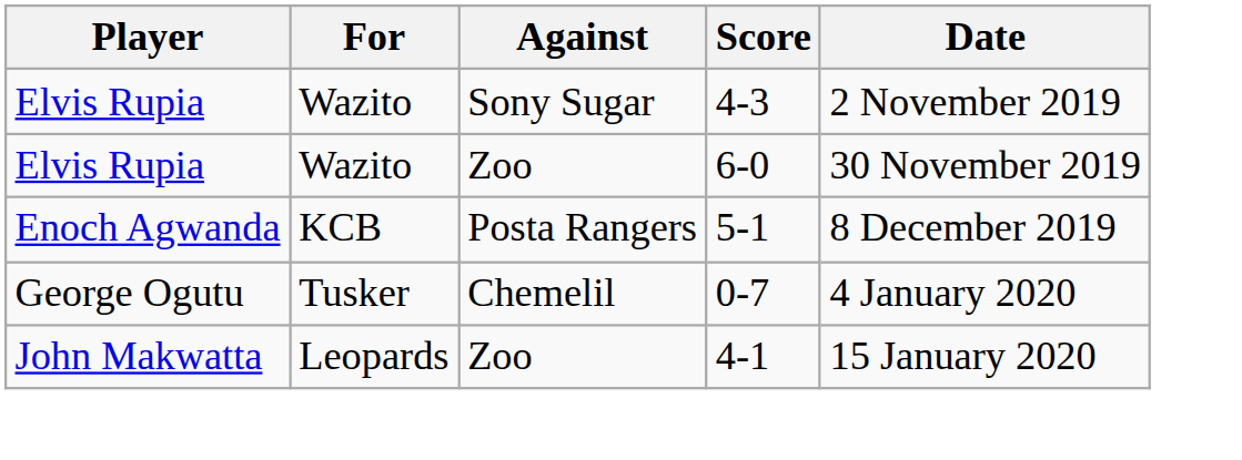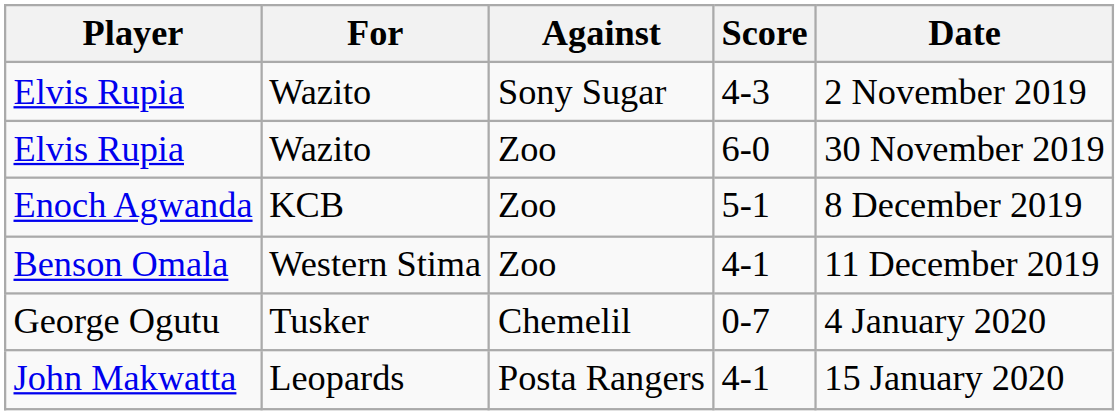Enoch Agwanda | Against: Posta Rangers -> Zoo
+ row: Benson Omala | Western Stima | Zoo | 4-1 | 11 December 2019
John Makwatta | Against: Zoo -> Posta Rangers
